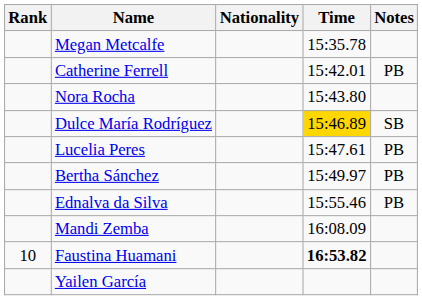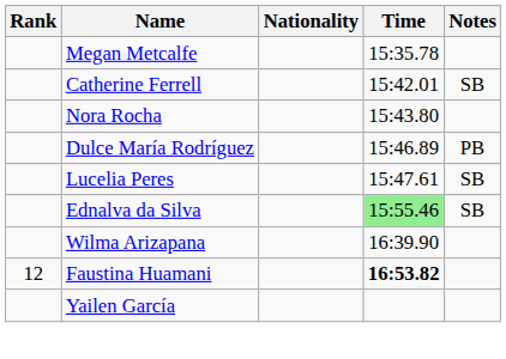Catherine Ferrell | Notes: PB -> SB
Dulce María Rodríguez | Time: gold background -> no background
Dulce María Rodríguez | Notes: SB -> PB
Lucelia Peres | Notes: PB -> SB
- row: Bertha Sánchez | 15:49.97 | PB
Ednalva da Silva | Time: no background -> lightgreen background
Ednalva da Silva | Notes: PB -> SB
- row: Mandi Zemba | 16:08.09
+ row: Wilma Arizapana | 16:39.90
Faustina Huamani | Rank: 10 -> 12
